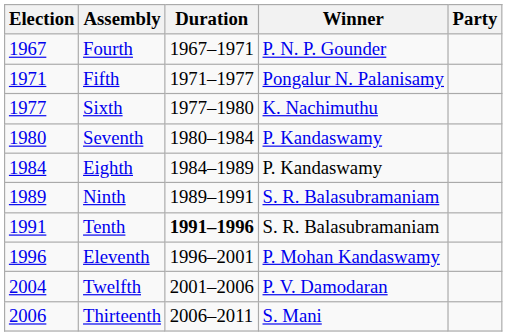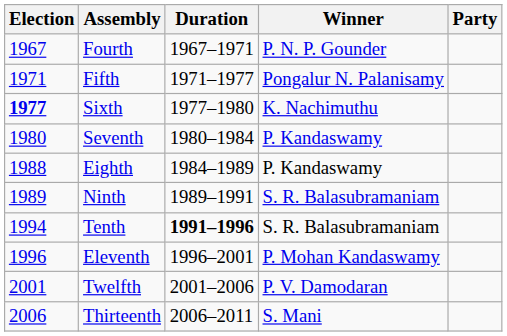Sixth | Election: normal -> bold
Eighth | Election: 1984 -> 1988
Tenth | Election: 1991 -> 1994
Twelfth | Election: 2004 -> 2001
